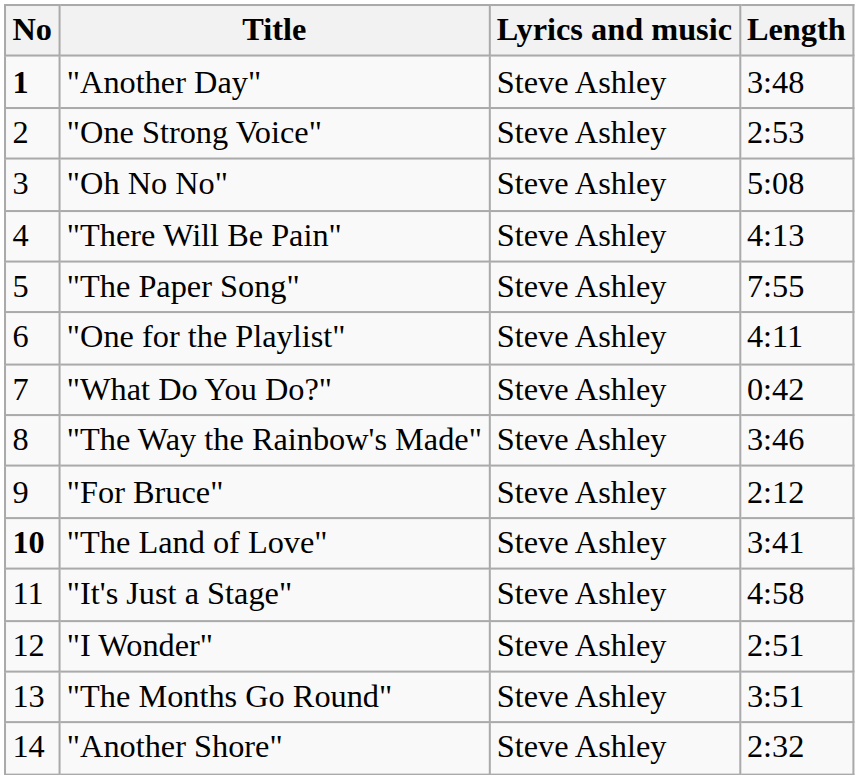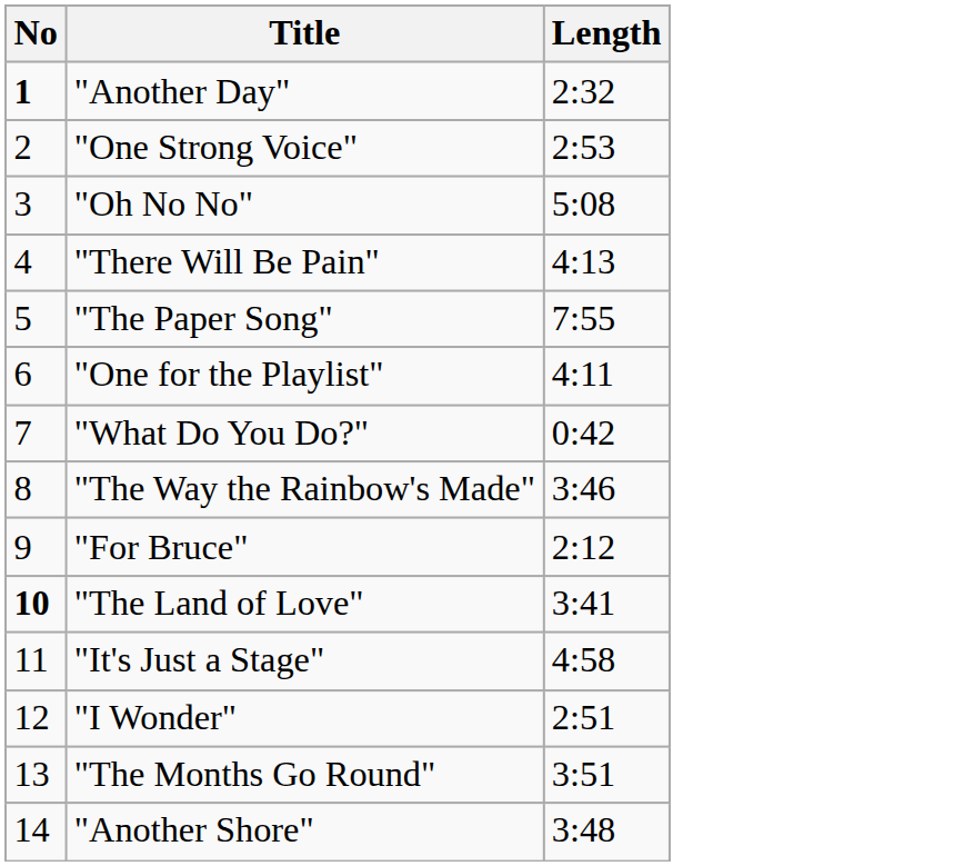- column: Lyrics and music | Steve Ashley | Steve Ashley | Steve Ashley | Steve Ashley | Steve Ashley | Steve Ashley | Steve Ashley | Steve Ashley | Steve Ashley | Steve Ashley | Steve Ashley | Steve Ashley | Steve Ashley | Steve Ashley
"Another Day" | Length: 3:48 -> 2:32
"Another Shore" | Length: 2:32 -> 3:48
